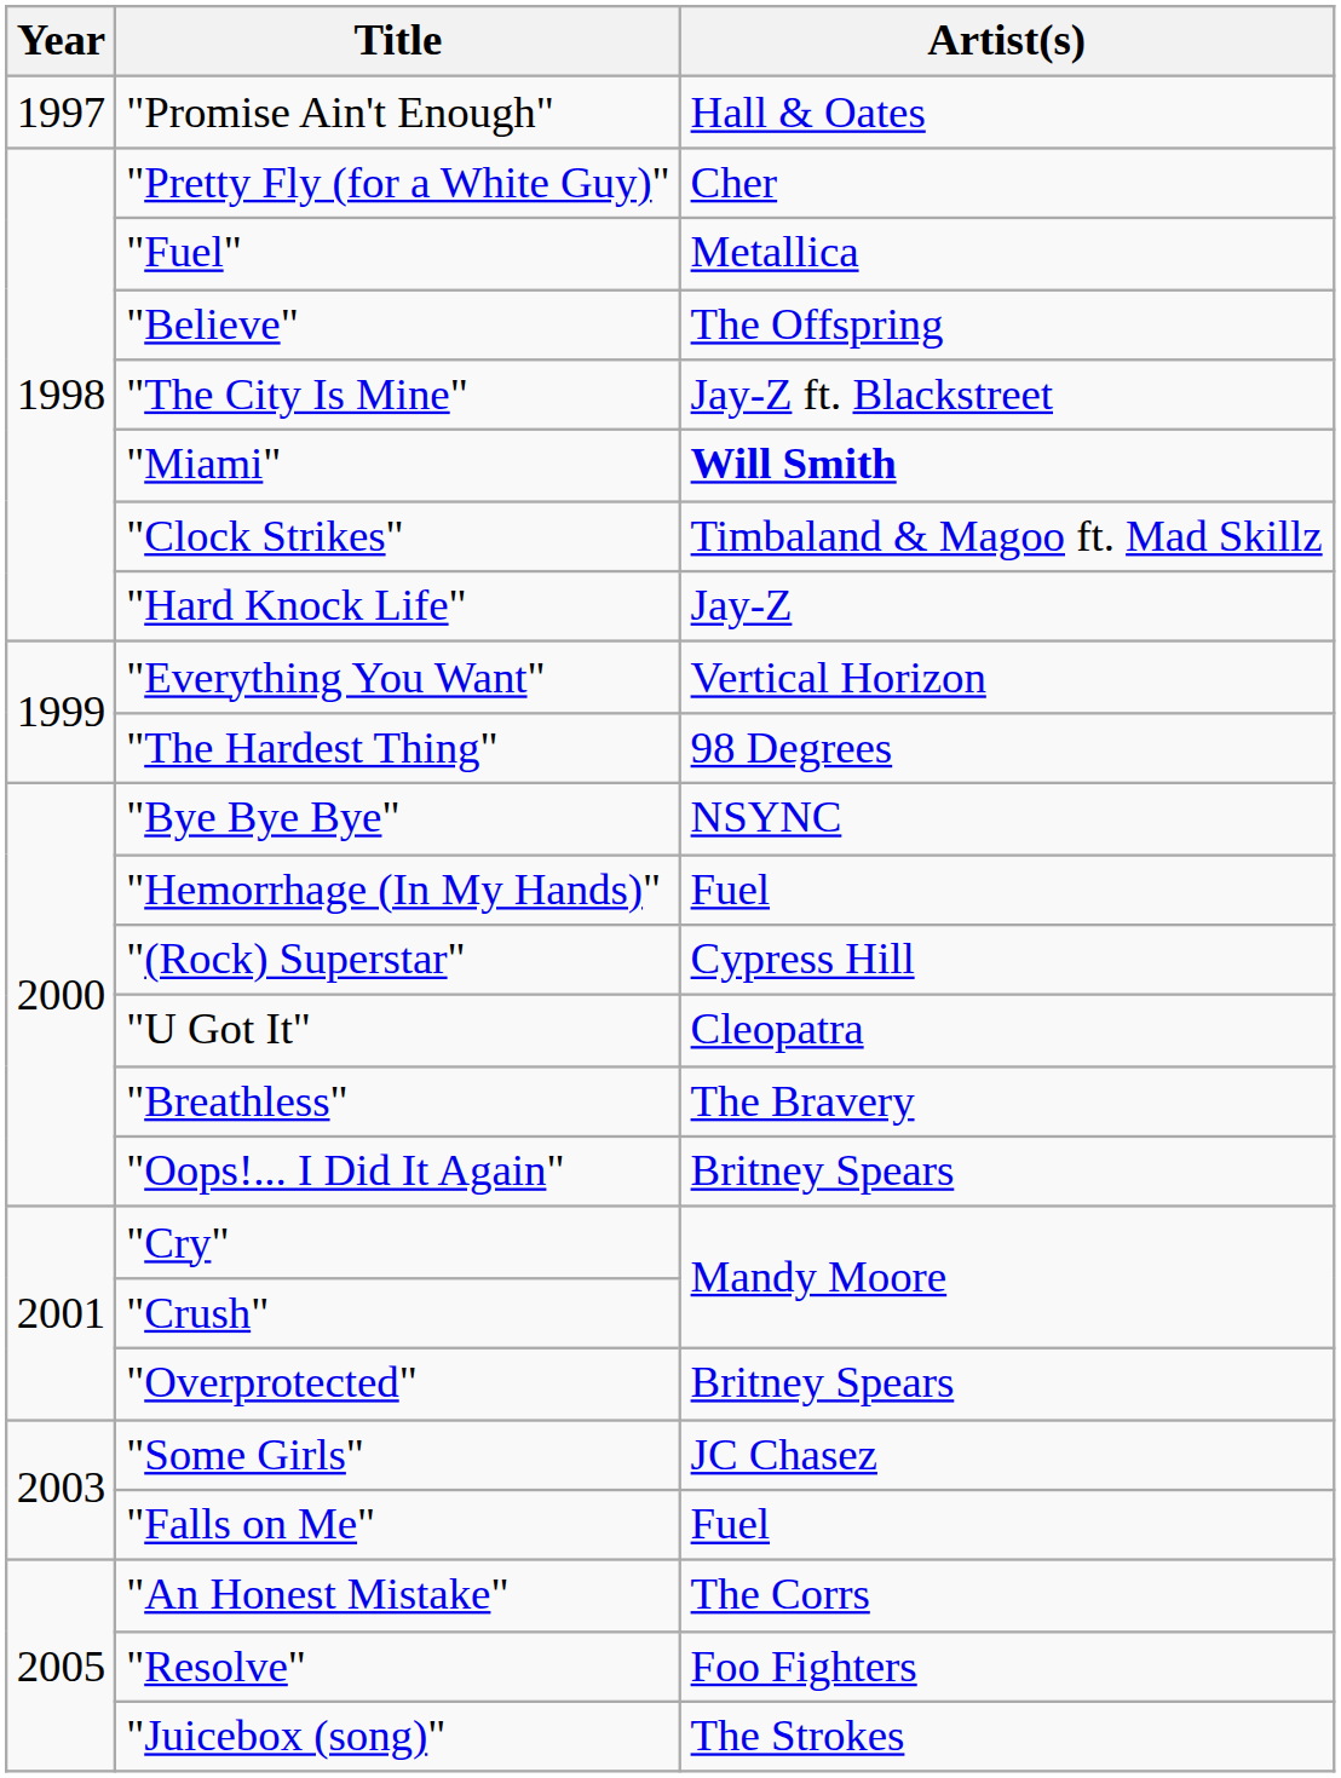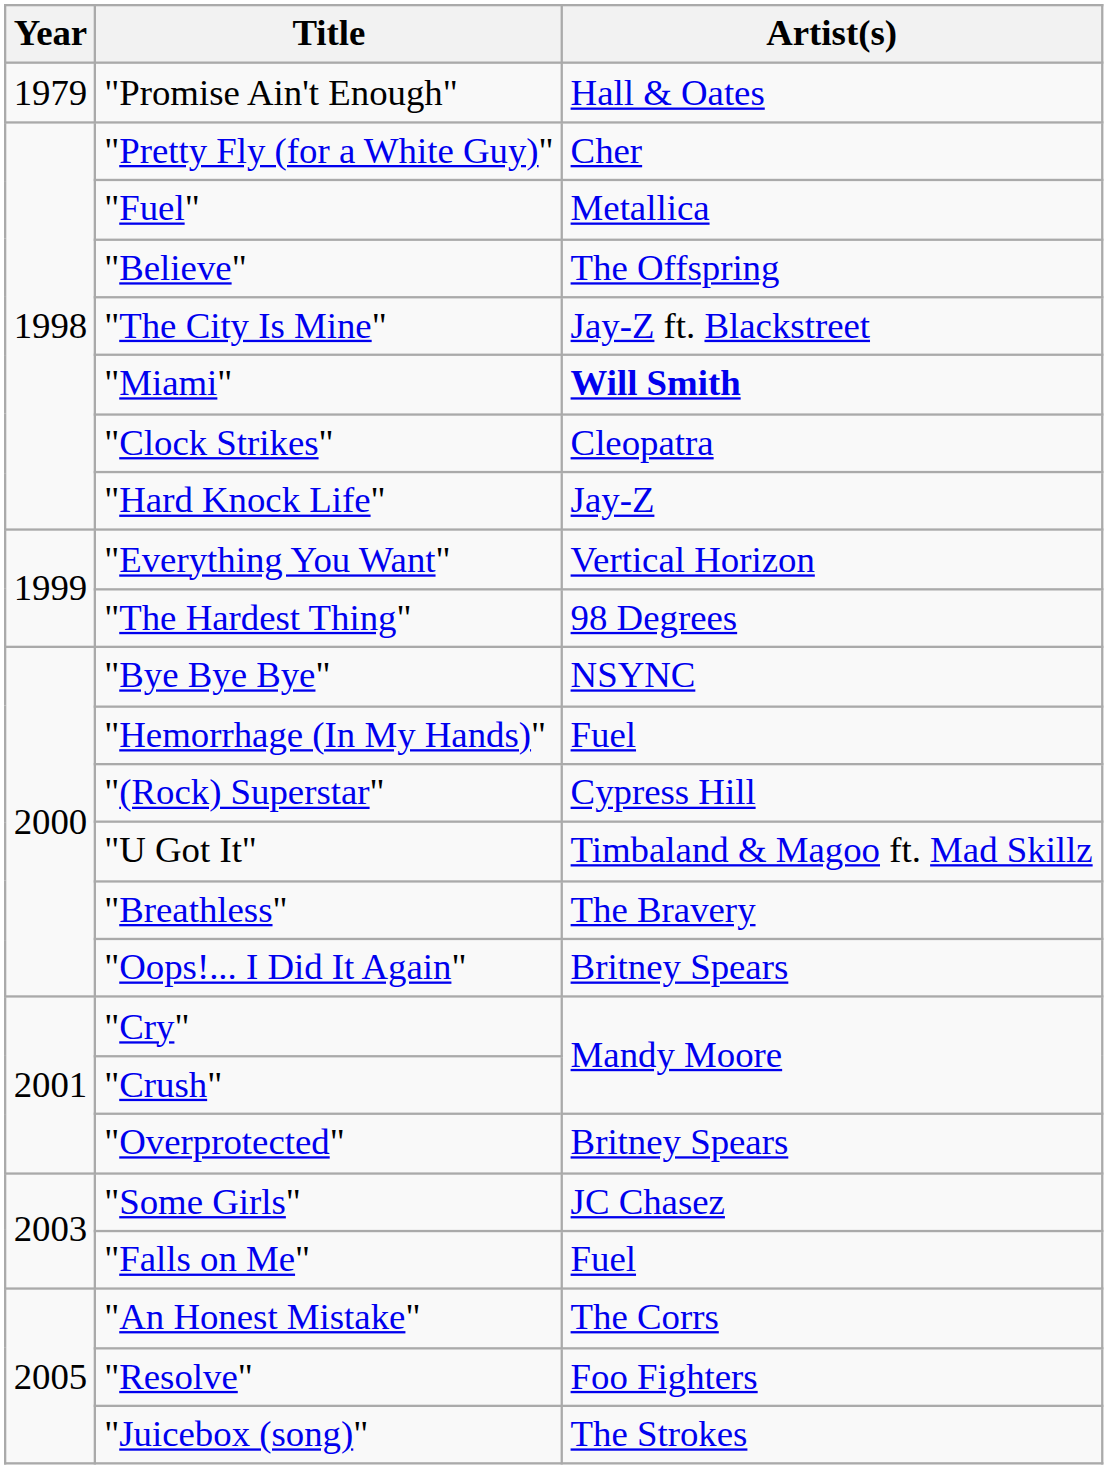"Promise Ain't Enough" | Year: 1997 -> 1979
"Clock Strikes" | Artist(s): Timbaland & Magoo ft. Mad Skillz -> Cleopatra
"U Got It" | Artist(s): Cleopatra -> Timbaland & Magoo ft. Mad Skillz
